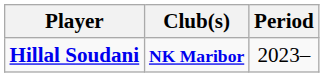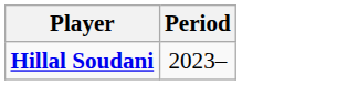- column: Club(s) | NK Maribor
